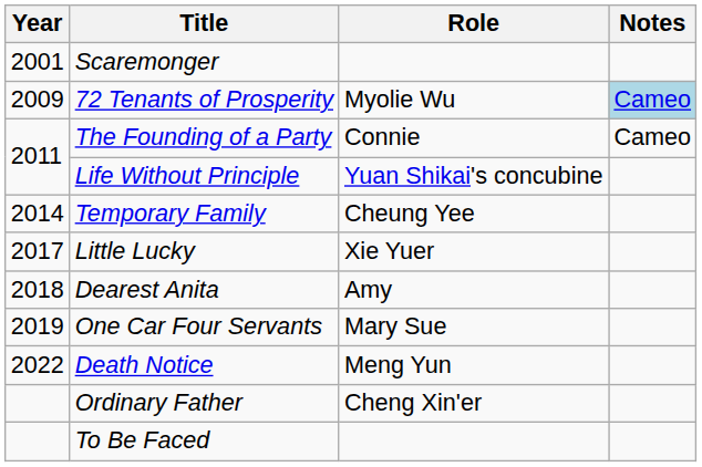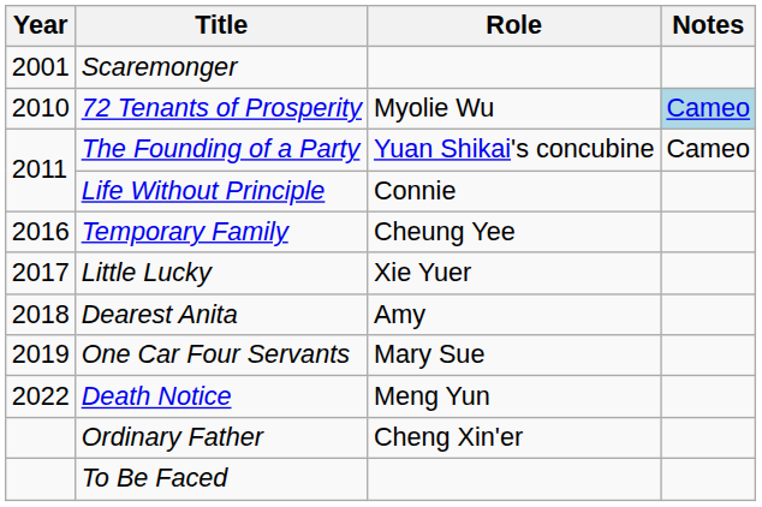72 Tenants of Prosperity | Year: 2009 -> 2010
The Founding of a Party | Role: Connie -> Yuan Shikai's concubine
Life Without Principle | Role: Yuan Shikai's concubine -> Connie
Temporary Family | Year: 2014 -> 2016
